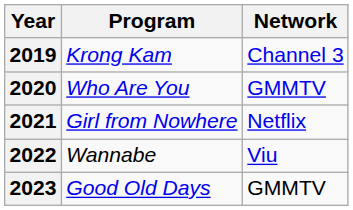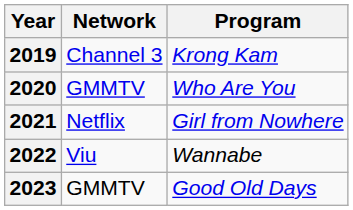columns swapped: Program <-> Network
